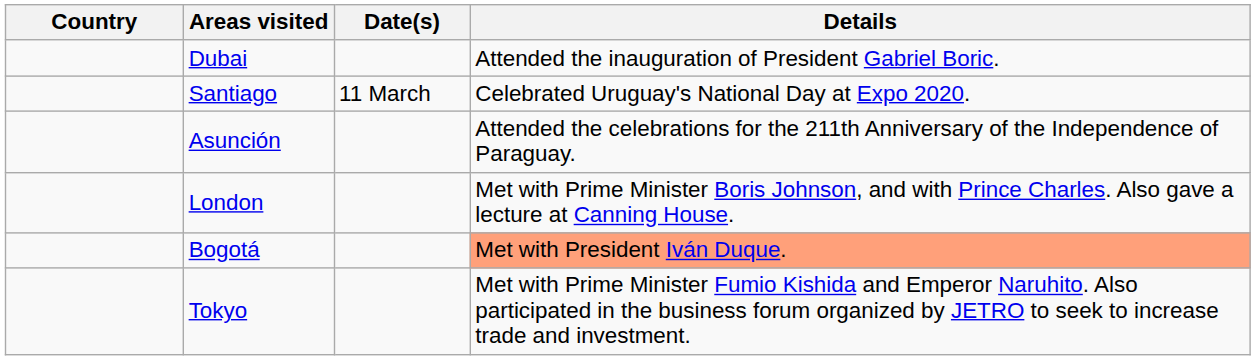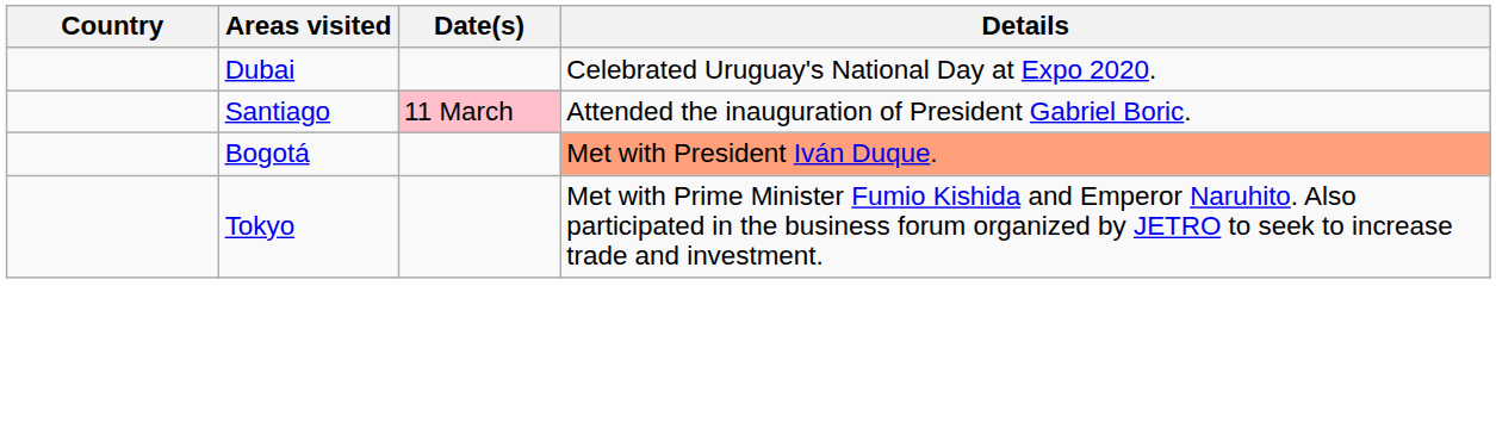Dubai | Details: Attended the inauguration of President Gabriel Boric. -> Celebrated Uruguay's National Day at Expo 2020.
Santiago | Date(s): no background -> pink background
Santiago | Details: Celebrated Uruguay's National Day at Expo 2020. -> Attended the inauguration of President Gabriel Boric.
- row: Asunción | Attended the celebrations for the 211th Anniversary of the Independence of Paraguay.
- row: London | Met with Prime Minister Boris Johnson, and with Prince Charles. Also gave a lecture at Canning House.
